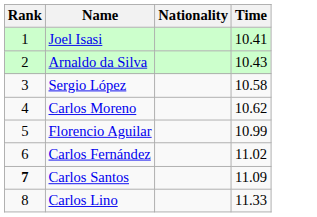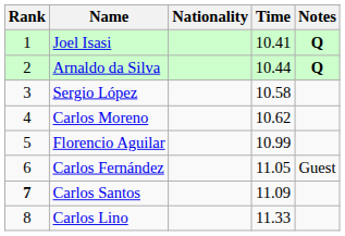+ column: Notes | Q | Q | Guest
Arnaldo da Silva | Time: 10.43 -> 10.44
Carlos Fernández | Time: 11.02 -> 11.05
